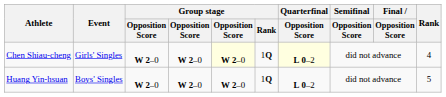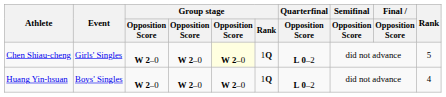Chen Shiau-cheng | Quarterfinal / Opposition Score: lightyellow background -> no background
Chen Shiau-cheng | Rank: 4 -> 5
Huang Yin-hsuan | Rank: 5 -> 4
